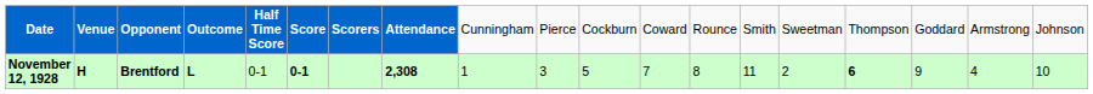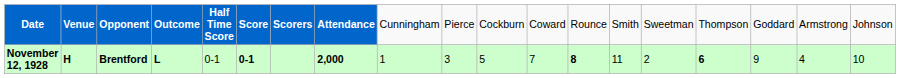November 12, 1928 | column 8: 2,308 -> 2,000
November 12, 1928 | column 13: normal -> bold
